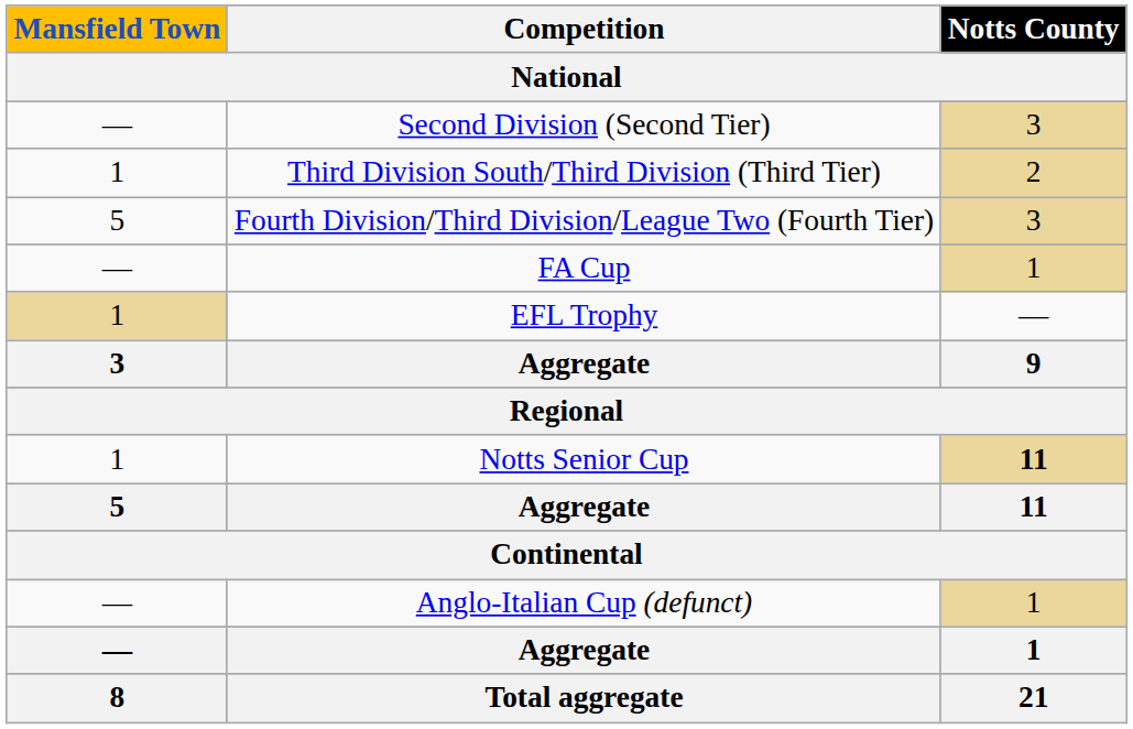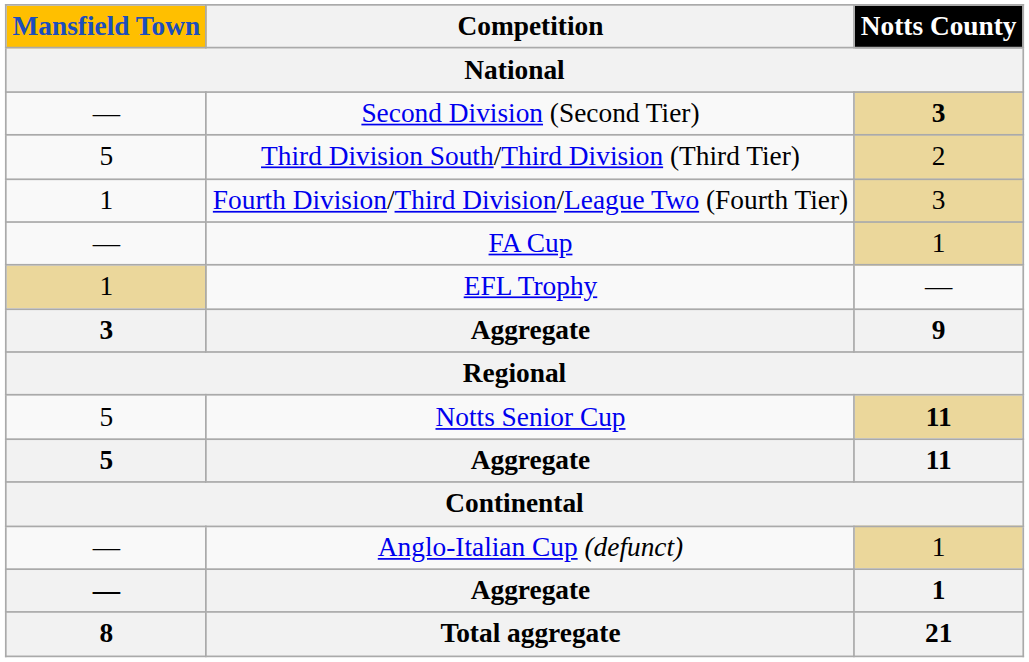Second Division (Second Tier) | Notts County: normal -> bold
Third Division South/Third Division (Third Tier) | Mansfield Town: 1 -> 5
Fourth Division/Third Division/League Two (Fourth Tier) | Mansfield Town: 5 -> 1
Notts Senior Cup | Mansfield Town: 1 -> 5
